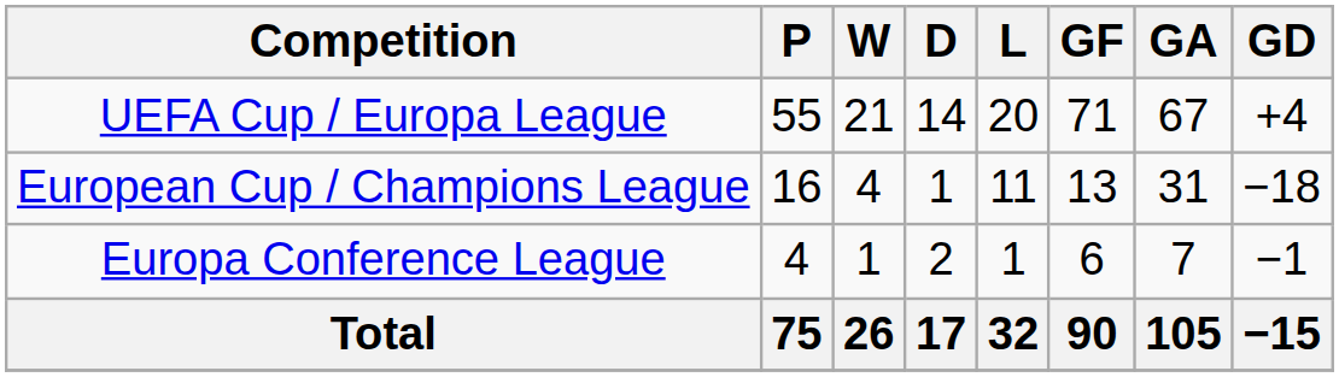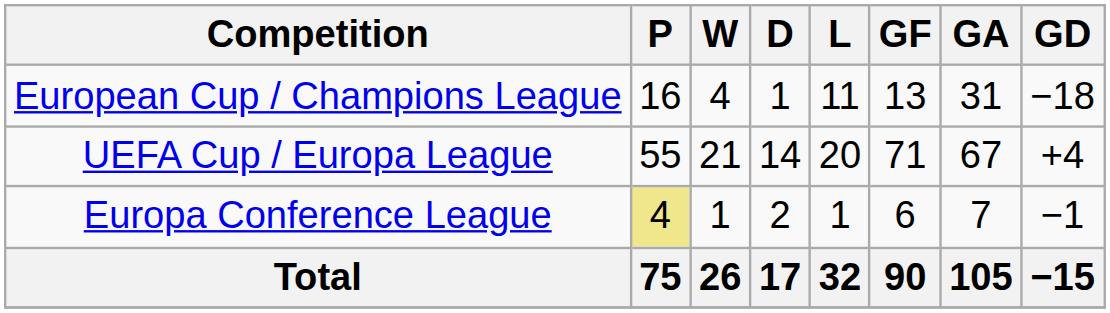rows swapped: European Cup / Champions League <-> UEFA Cup / Europa League
Europa Conference League | P: no background -> khaki background
